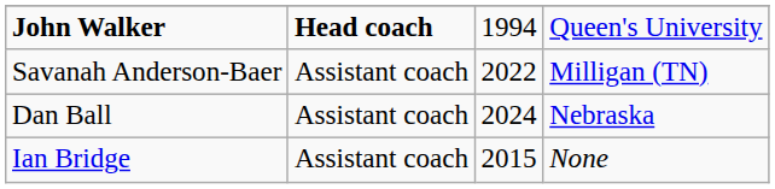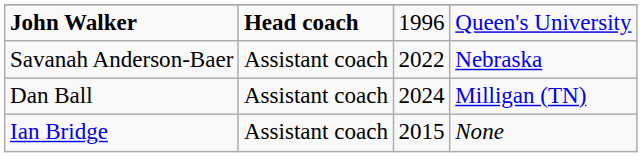John Walker | column 3: 1994 -> 1996
Savanah Anderson-Baer | column 4: Milligan (TN) -> Nebraska
Dan Ball | column 4: Nebraska -> Milligan (TN)
